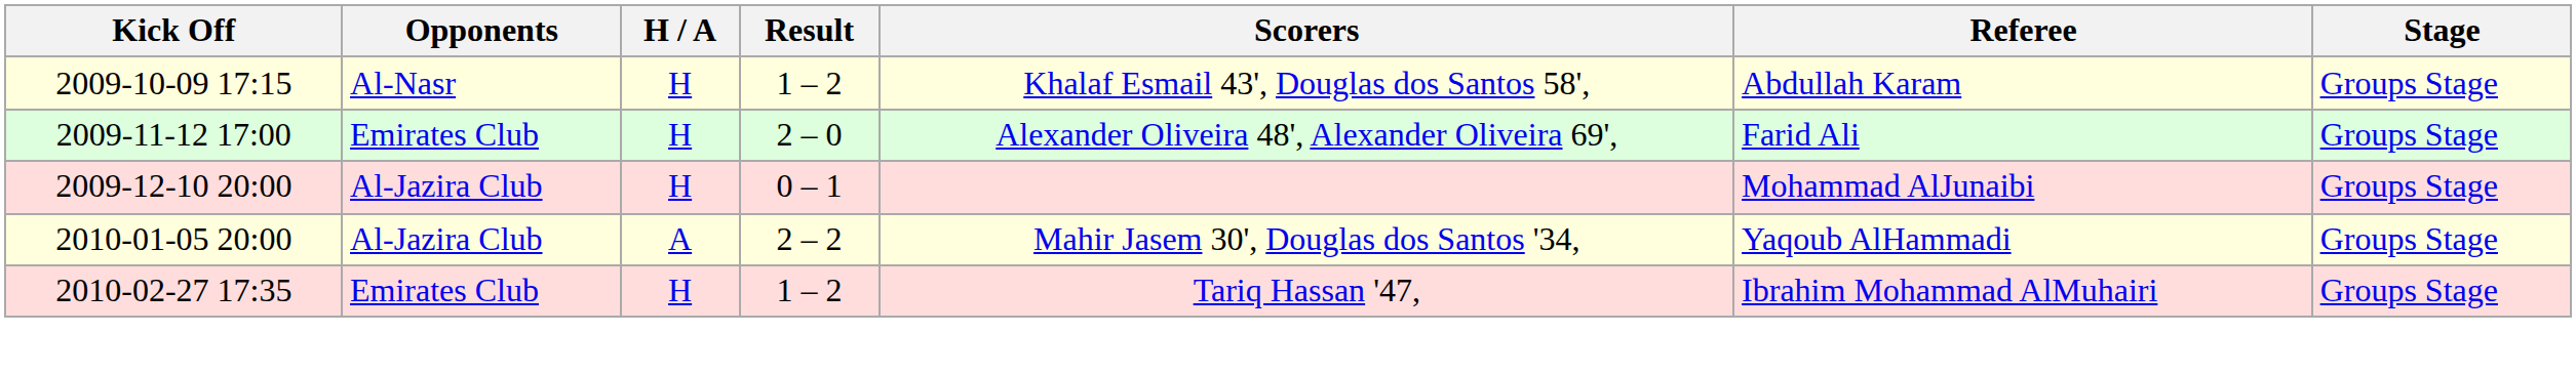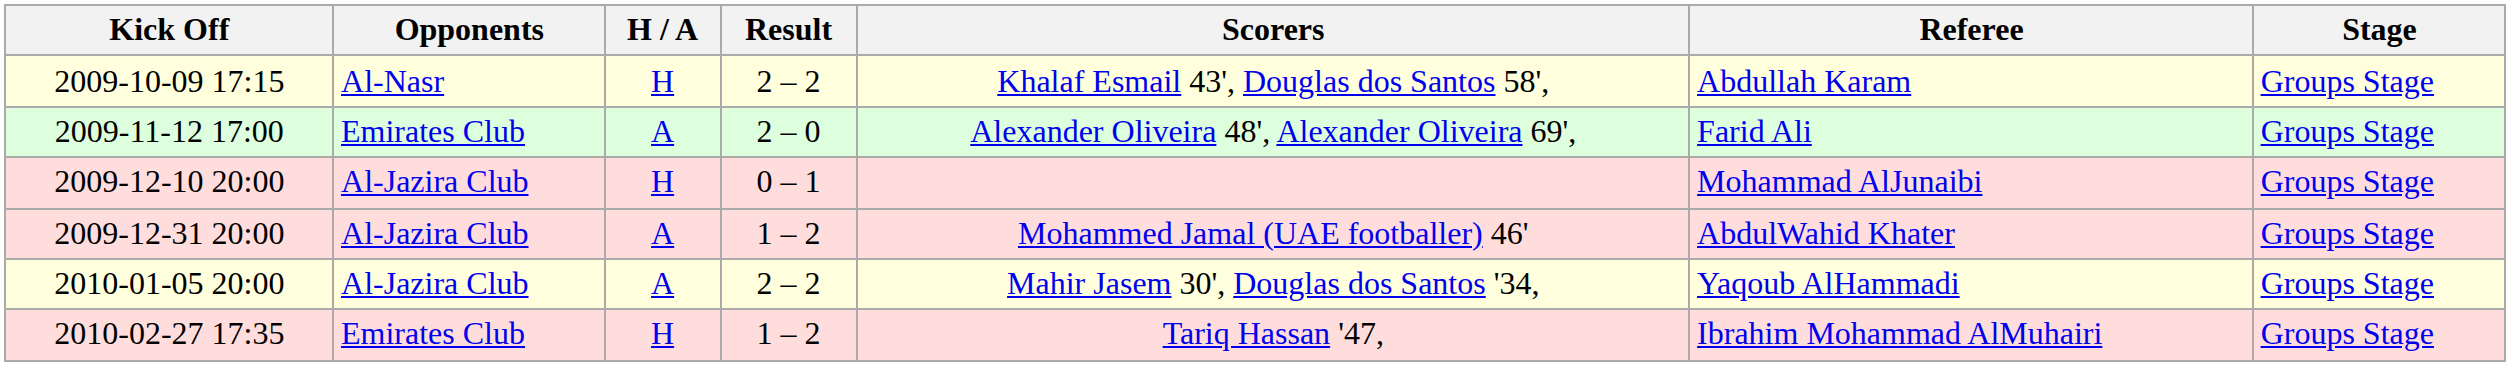2009-10-09 17:15 | Result: 1 – 2 -> 2 – 2
2009-11-12 17:00 | H / A: H -> A
+ row: 2009-12-31 20:00 | Al-Jazira Club | A | 1 – 2 | Mohammed Jamal (UAE footballer) 46' | AbdulWahid Khater | Groups Stage
